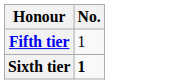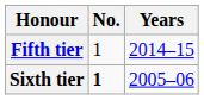+ column: Years | 2014–15 | 2005–06
